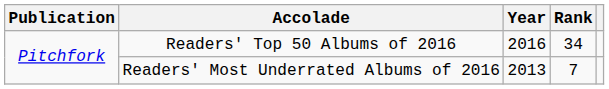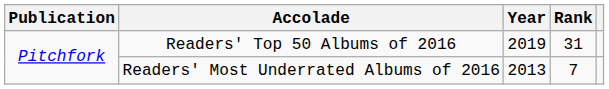Readers' Top 50 Albums of 2016 | Year: 2016 -> 2019
Readers' Top 50 Albums of 2016 | Rank: 34 -> 31
